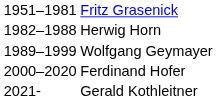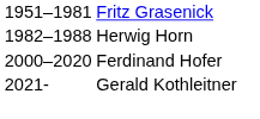- row: 1989–1999 | Wolfgang Geymayer
